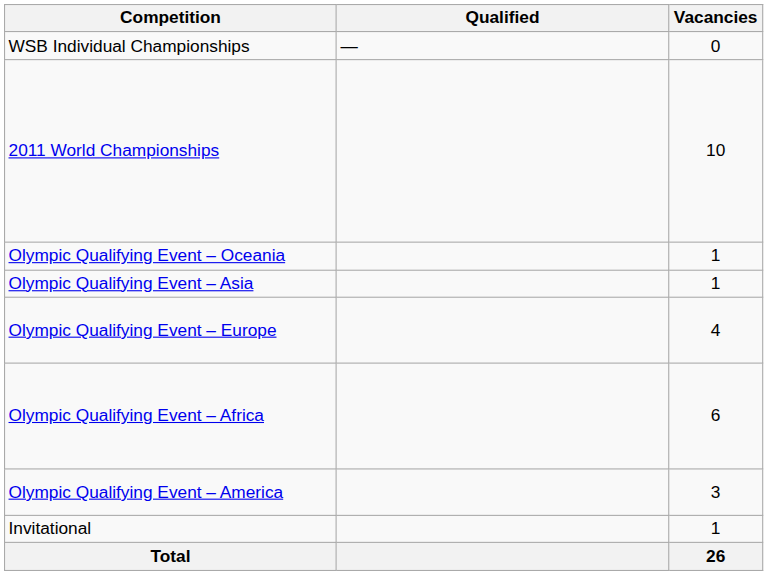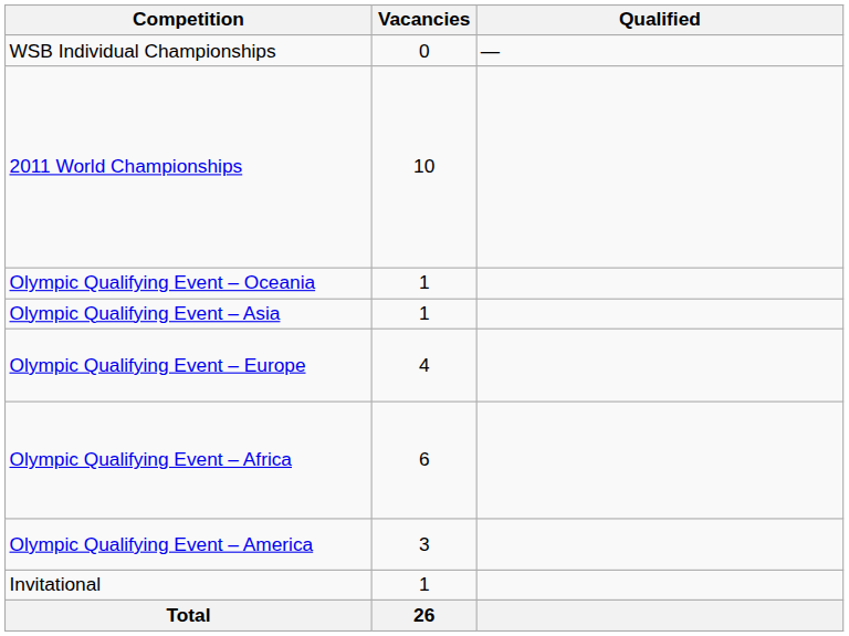columns swapped: Vacancies <-> Qualified
